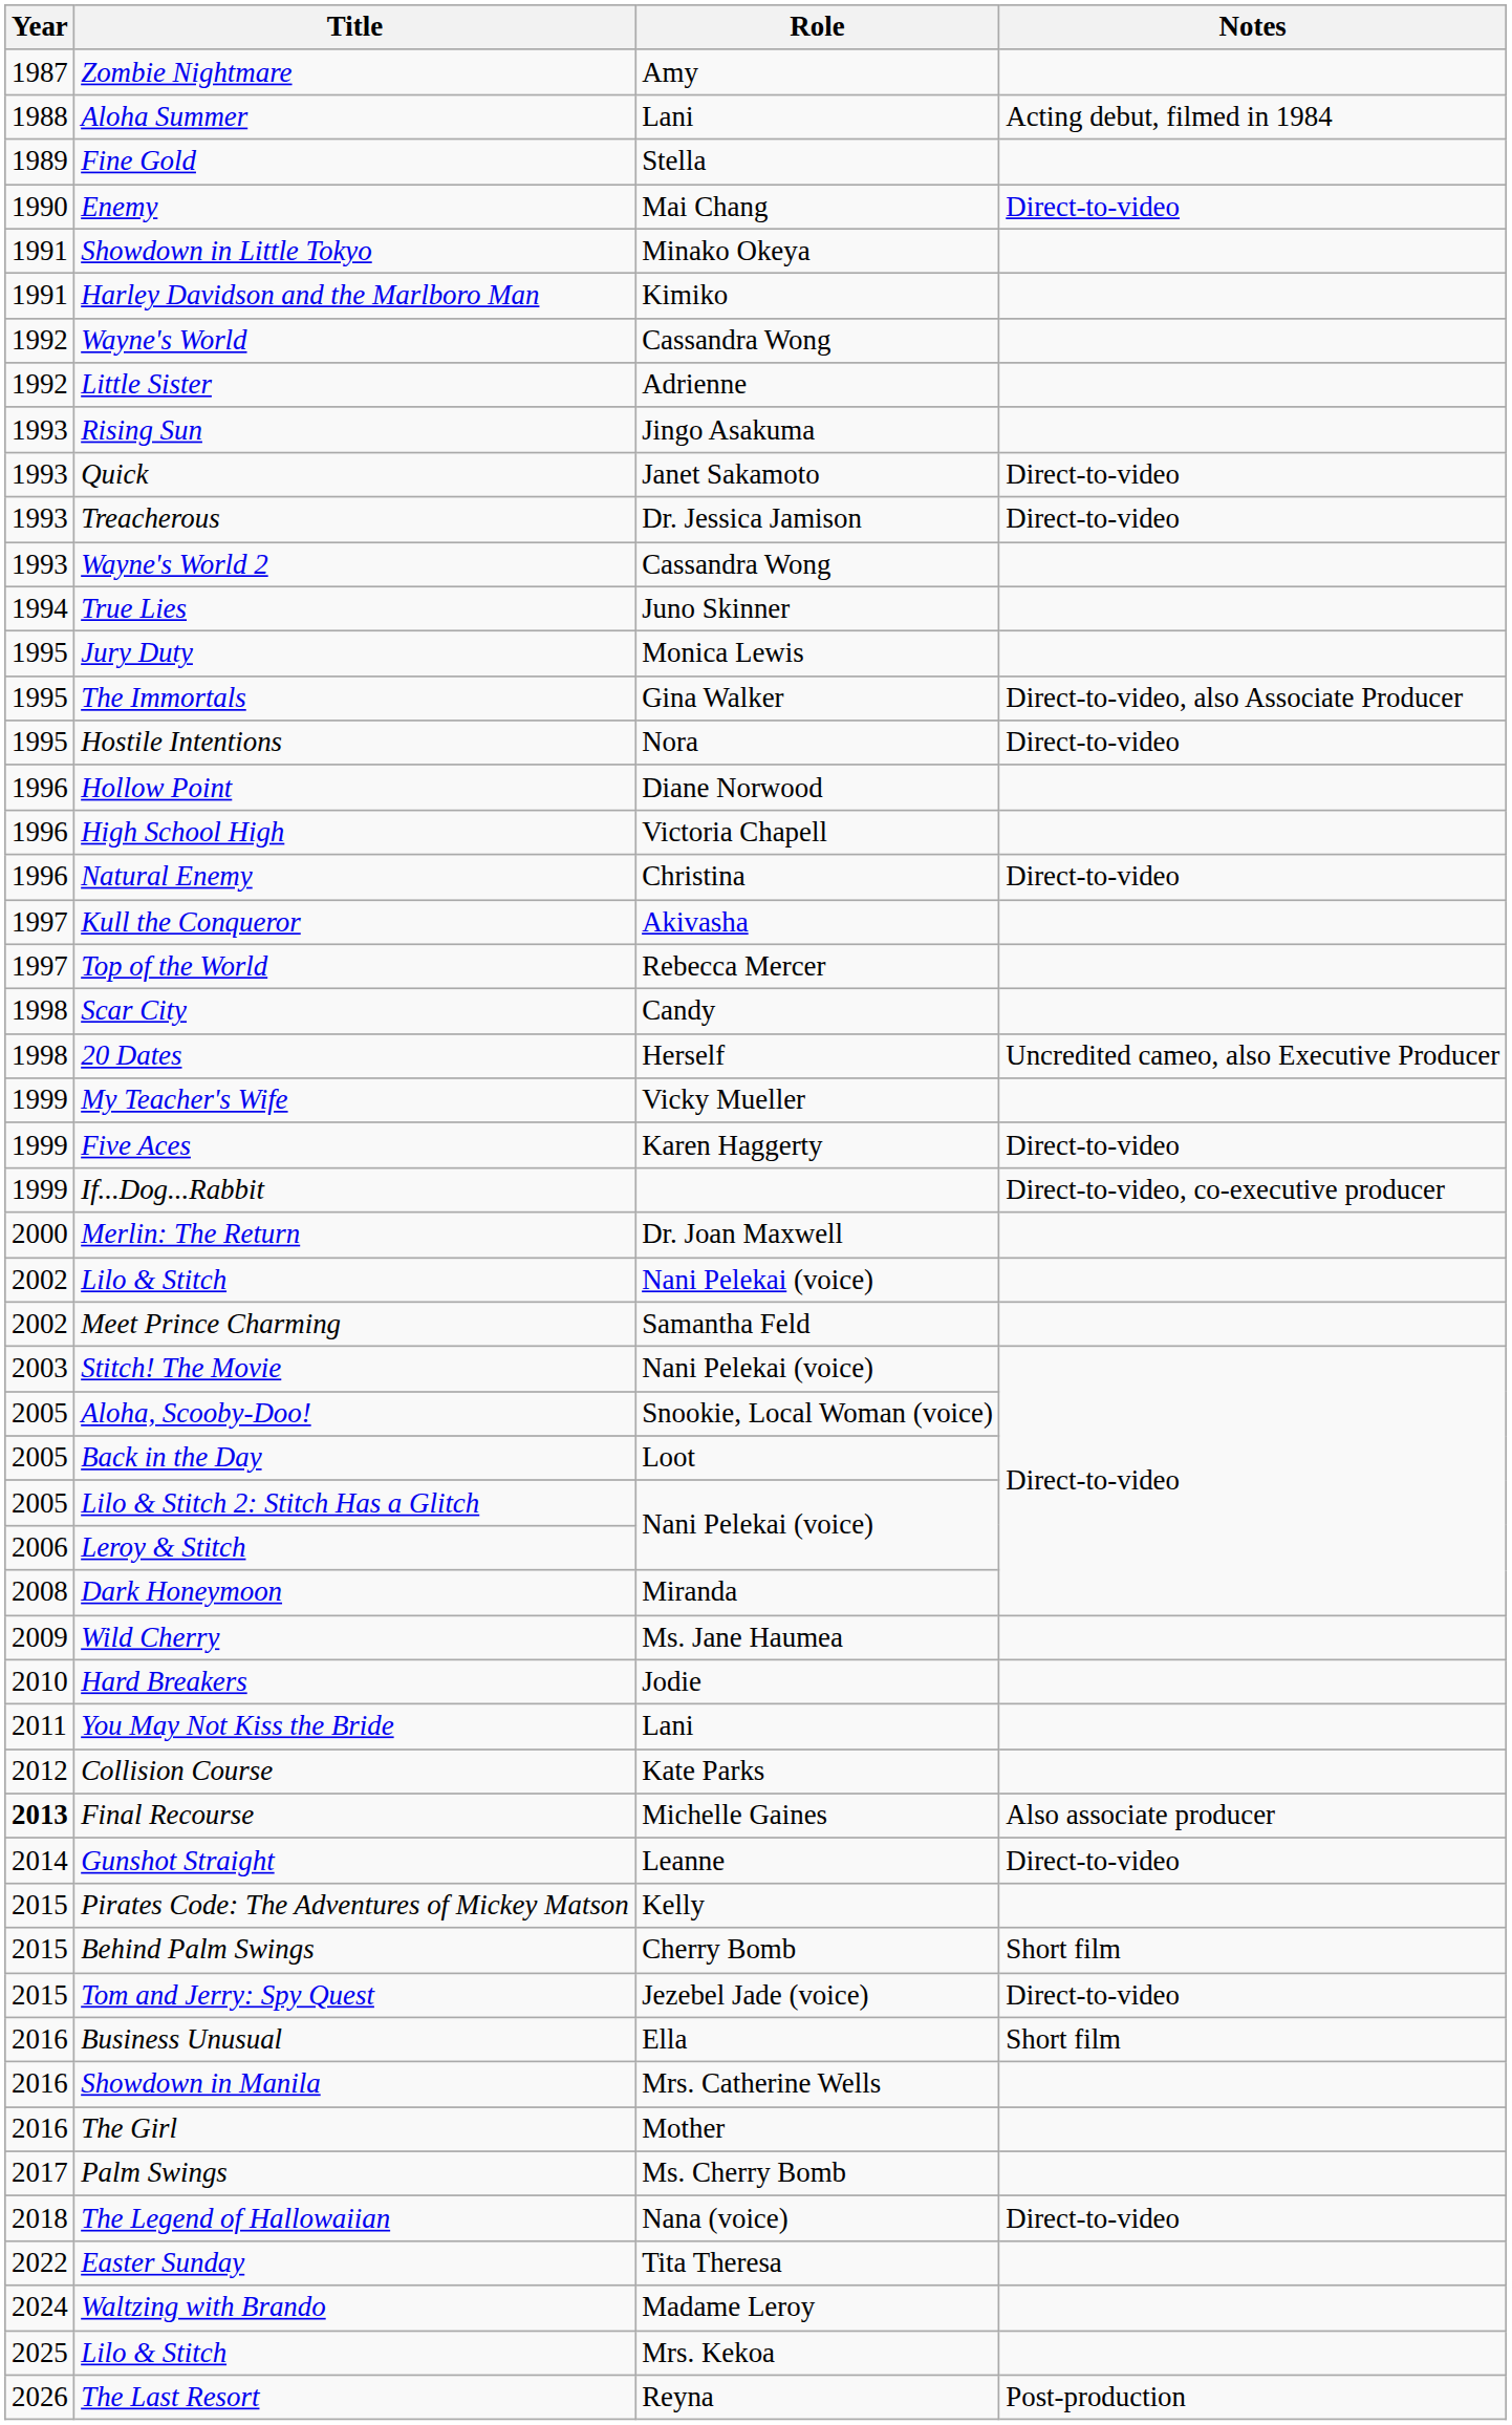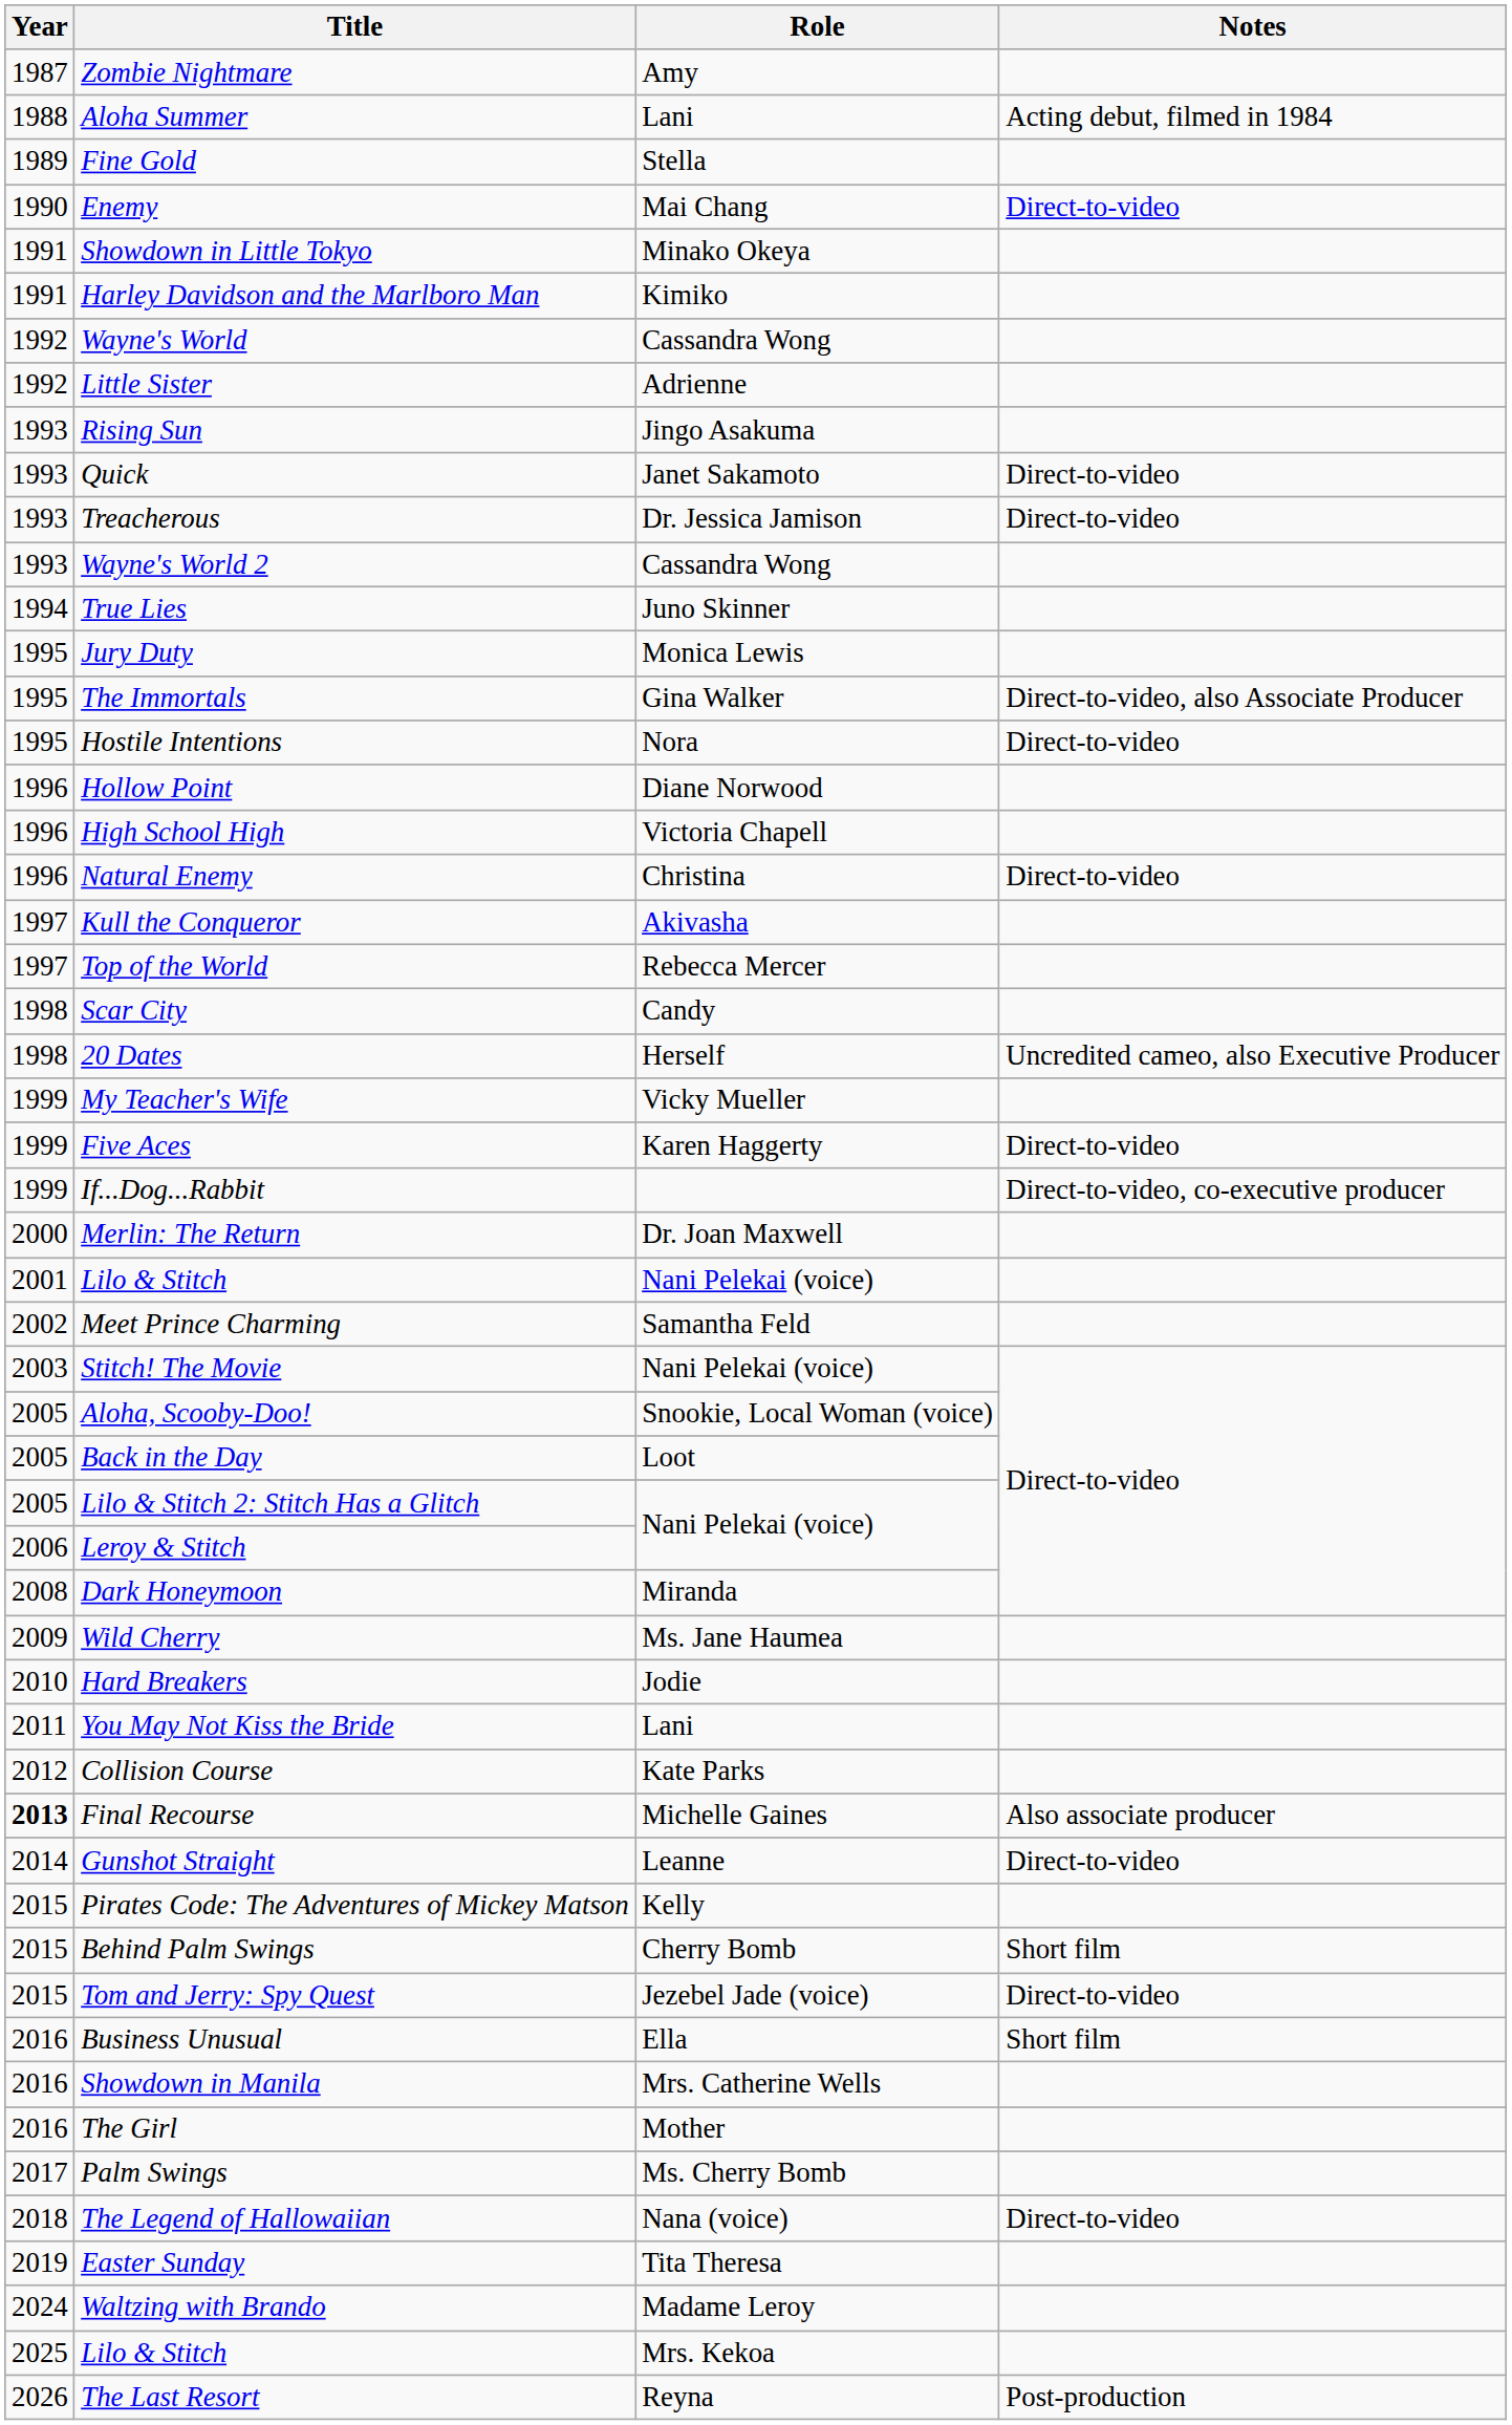Lilo & Stitch / Nani Pelekai (voice) | Year: 2002 -> 2001
Easter Sunday | Year: 2022 -> 2019
